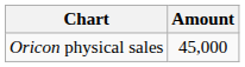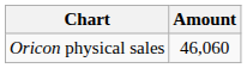Oricon physical sales | Amount: 45,000 -> 46,060
